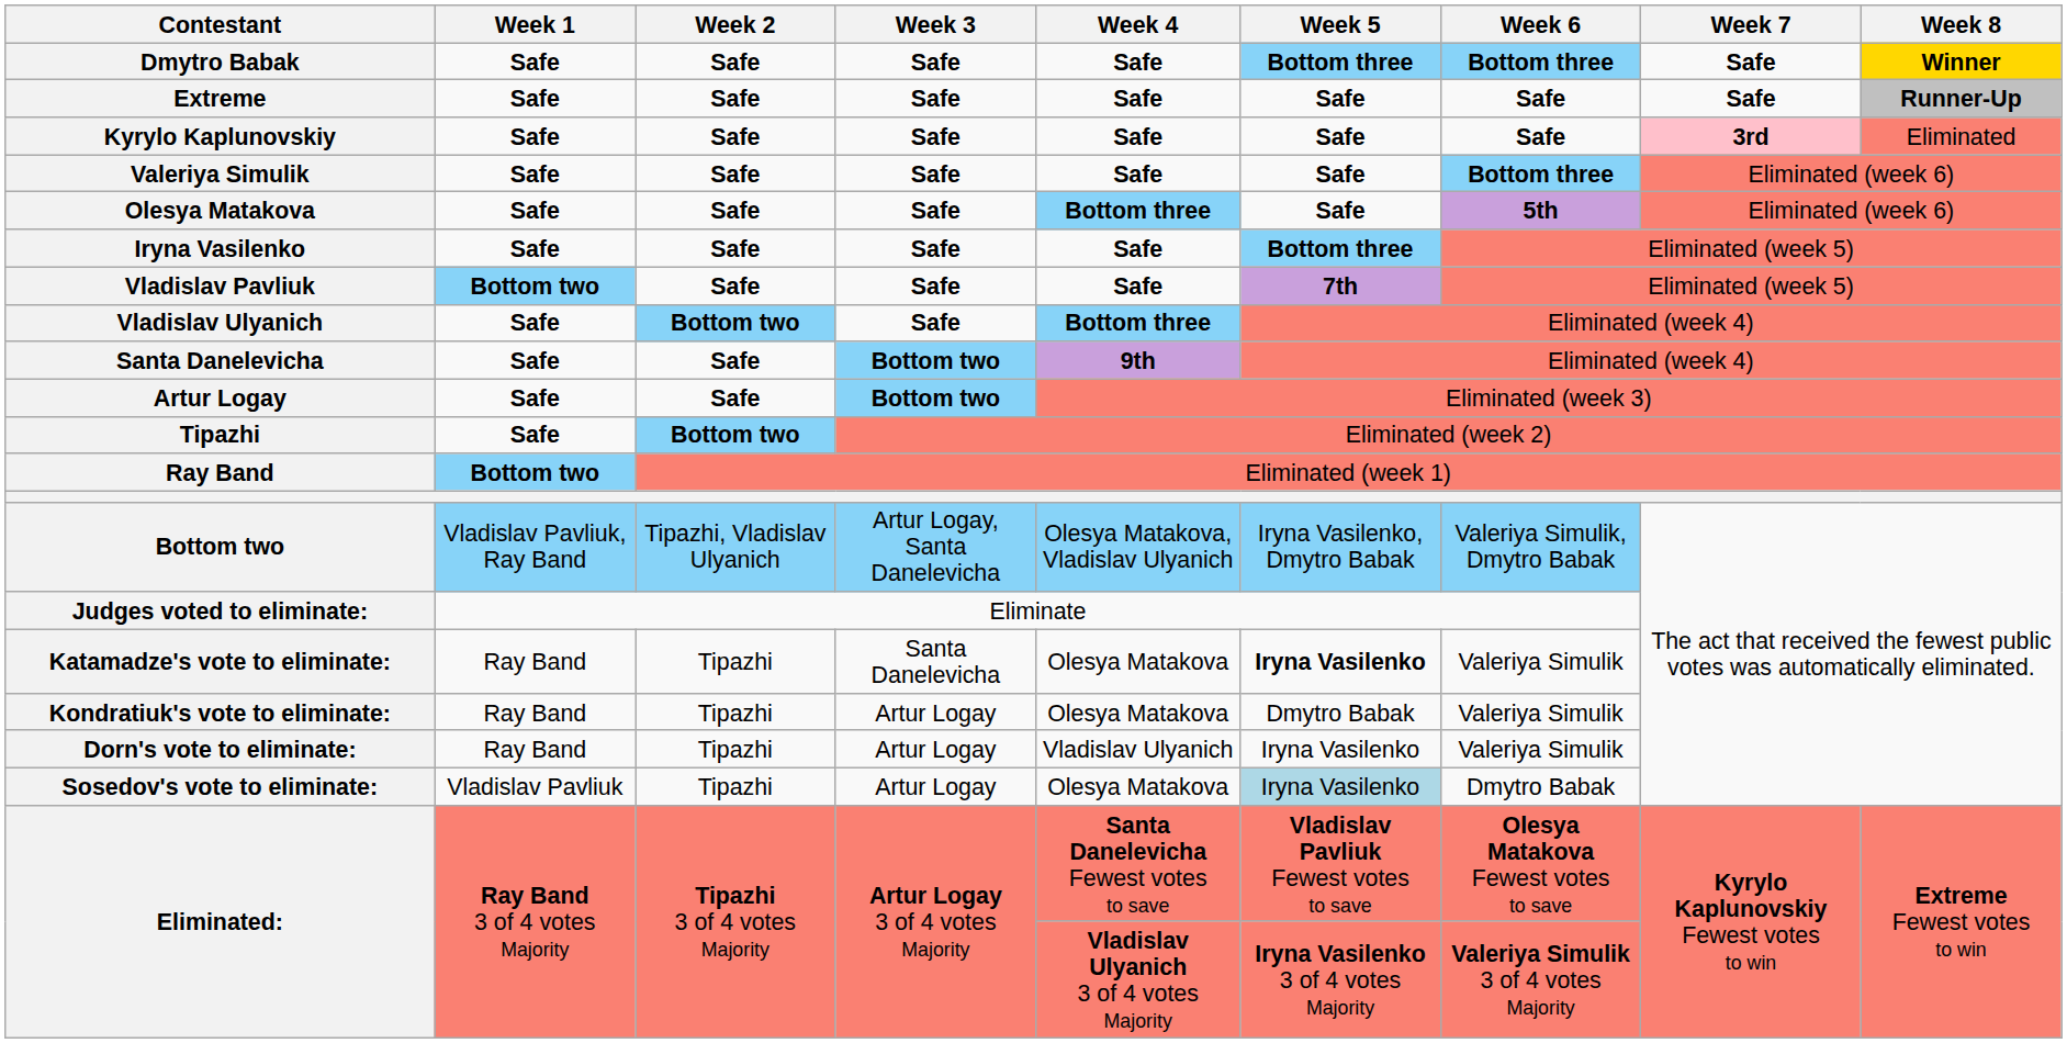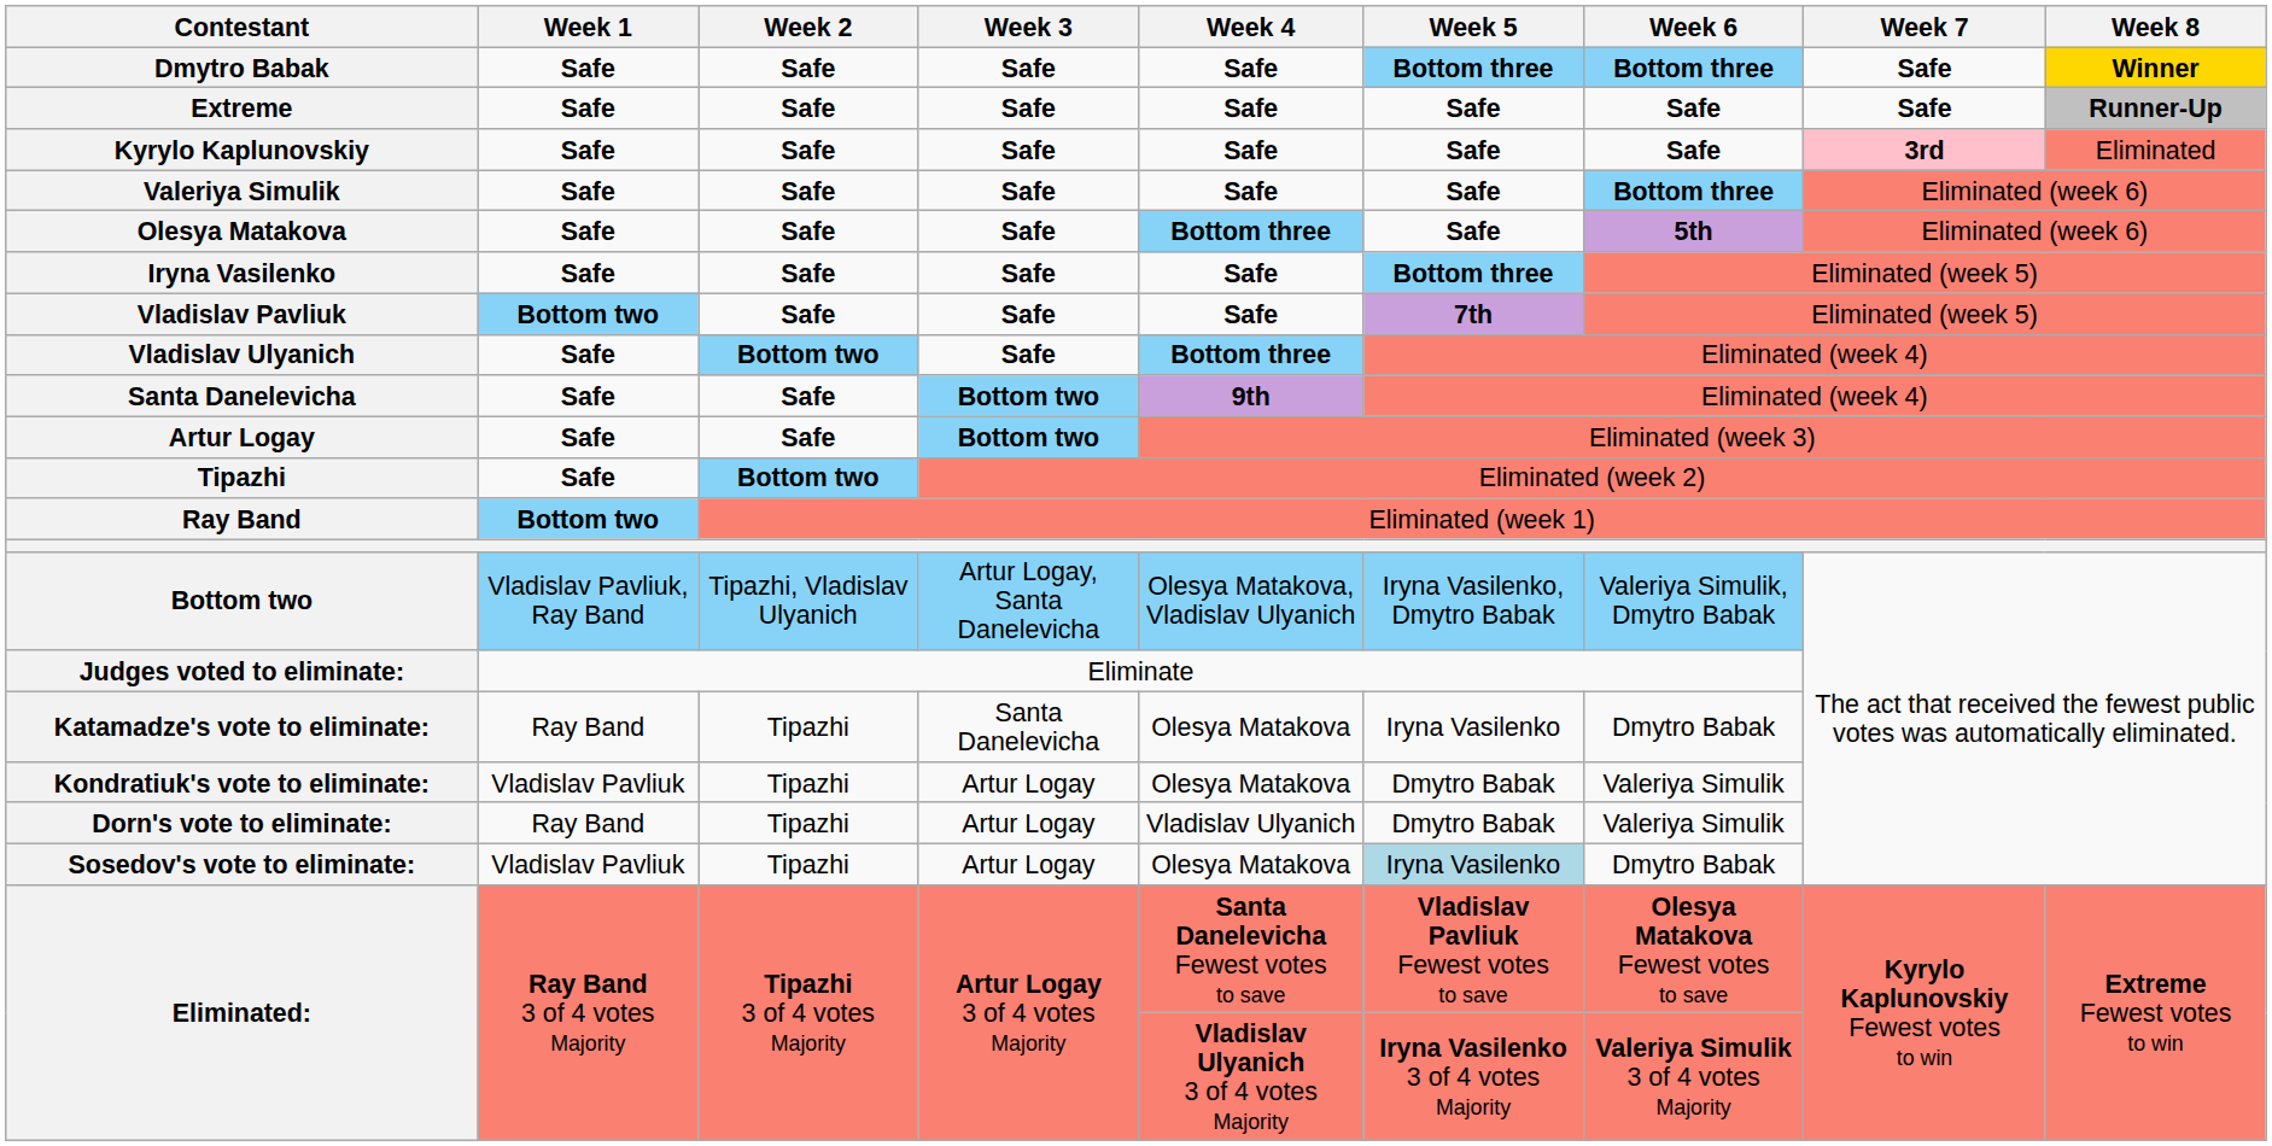Katamadze's vote to eliminate: | Week 5: bold -> normal
Katamadze's vote to eliminate: | Week 6: Valeriya Simulik -> Dmytro Babak
Kondratiuk's vote to eliminate: | Week 1: Ray Band -> Vladislav Pavliuk
Dorn's vote to eliminate: | Week 5: Iryna Vasilenko -> Dmytro Babak
